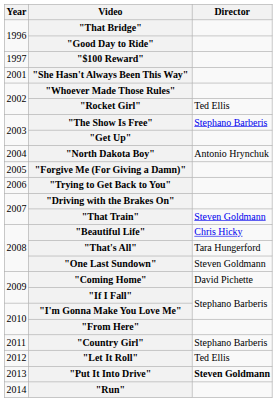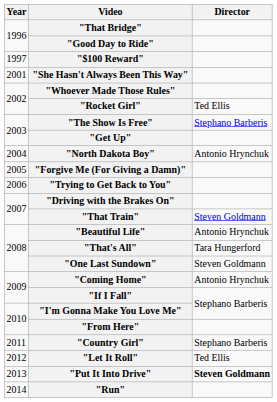"Beautiful Life" | Director: Chris Hicky -> Antonio Hrynchuk
"Coming Home" | Director: David Pichette -> Antonio Hrynchuk
